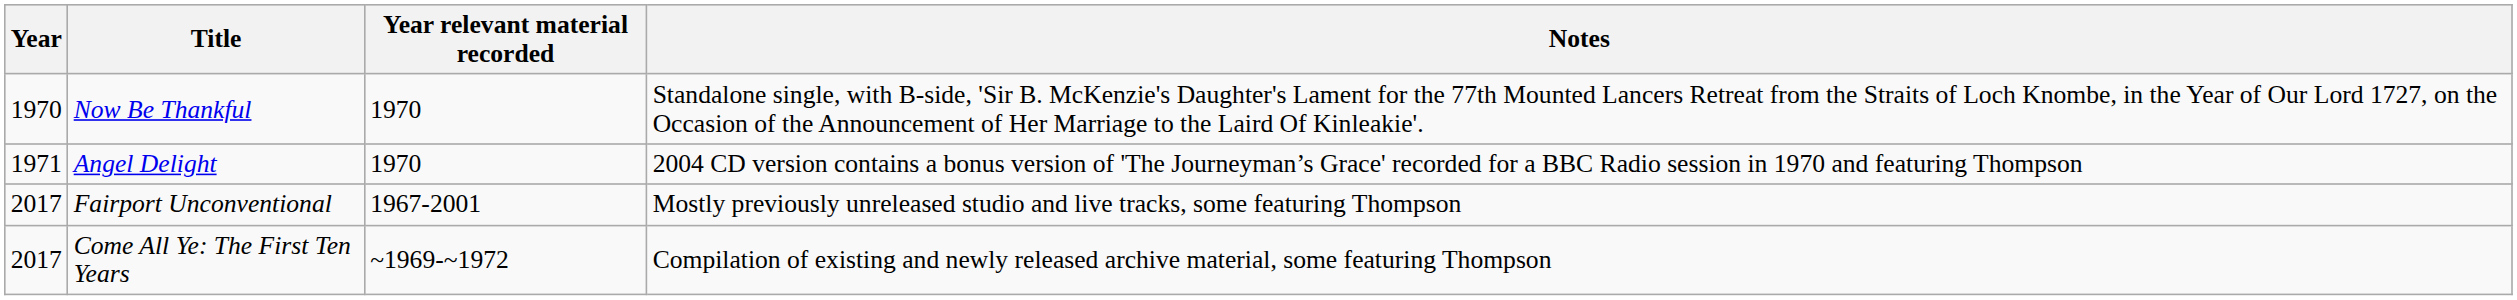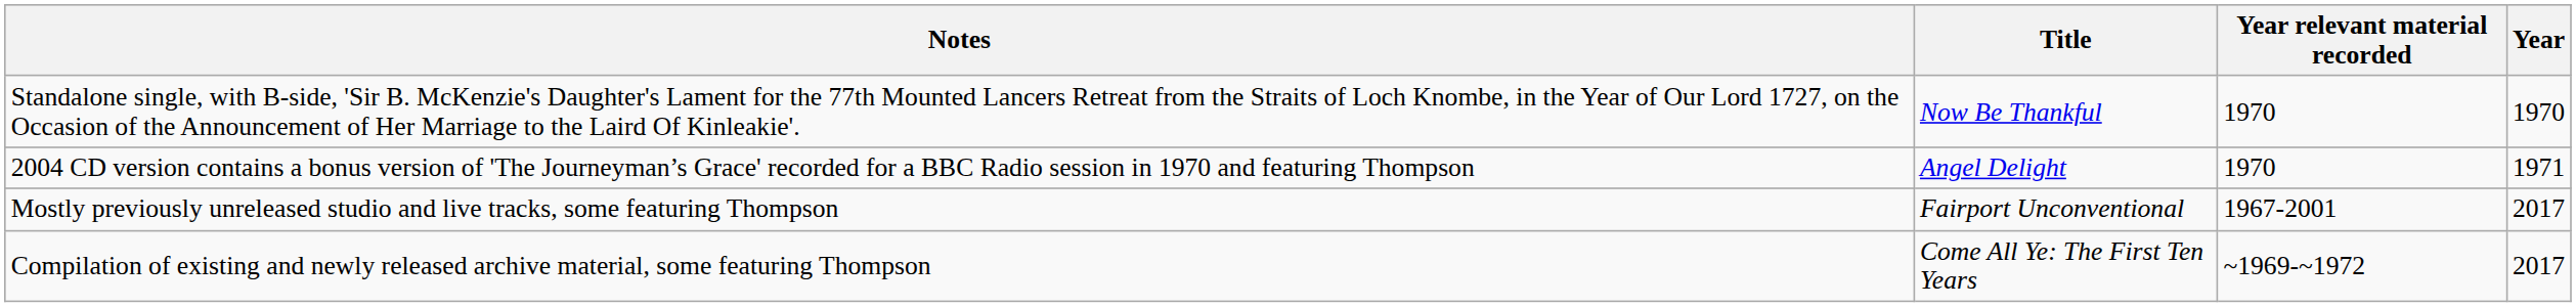columns swapped: Year <-> Notes
